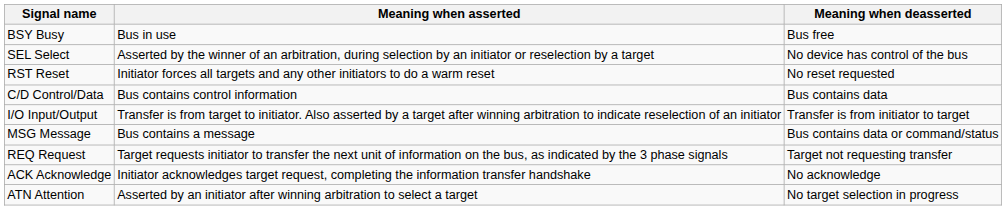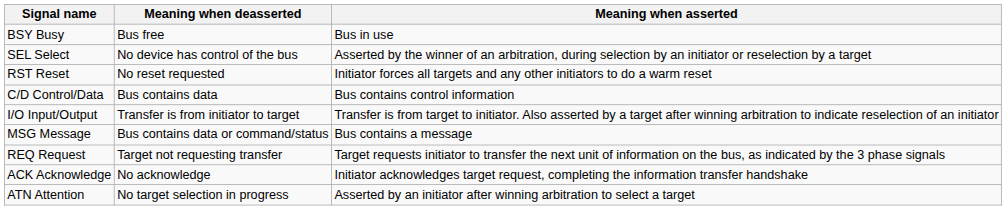columns swapped: Meaning when asserted <-> Meaning when deasserted
